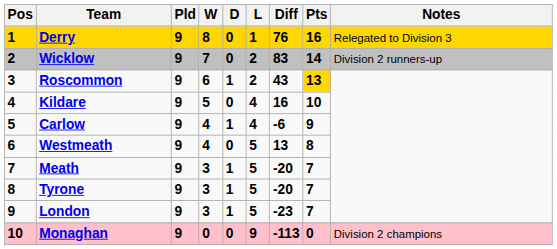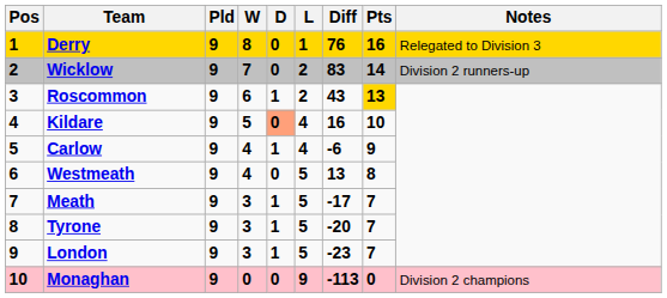Kildare | D: no background -> lightsalmon background
Meath | Diff: -20 -> -17
